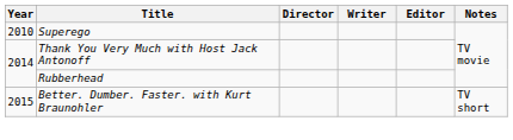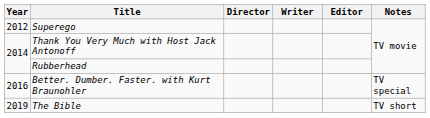Superego | Year: 2010 -> 2012
Better. Dumber. Faster. with Kurt Braunohler | Year: 2015 -> 2016
Better. Dumber. Faster. with Kurt Braunohler | Notes: TV short -> TV special
+ row: 2019 | The Bible | TV short
